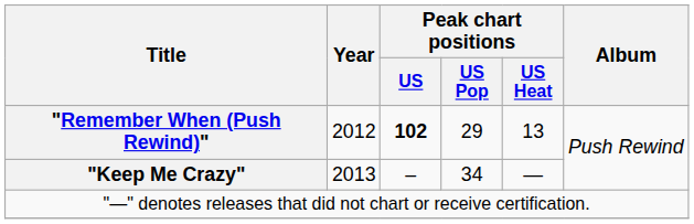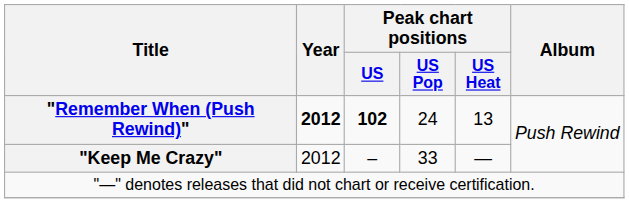"Remember When (Push Rewind)" | Year: normal -> bold
"Remember When (Push Rewind)" | Peak chart positions / US Pop: 29 -> 24
"Keep Me Crazy" | Year: 2013 -> 2012
"Keep Me Crazy" | Peak chart positions / US Pop: 34 -> 33
